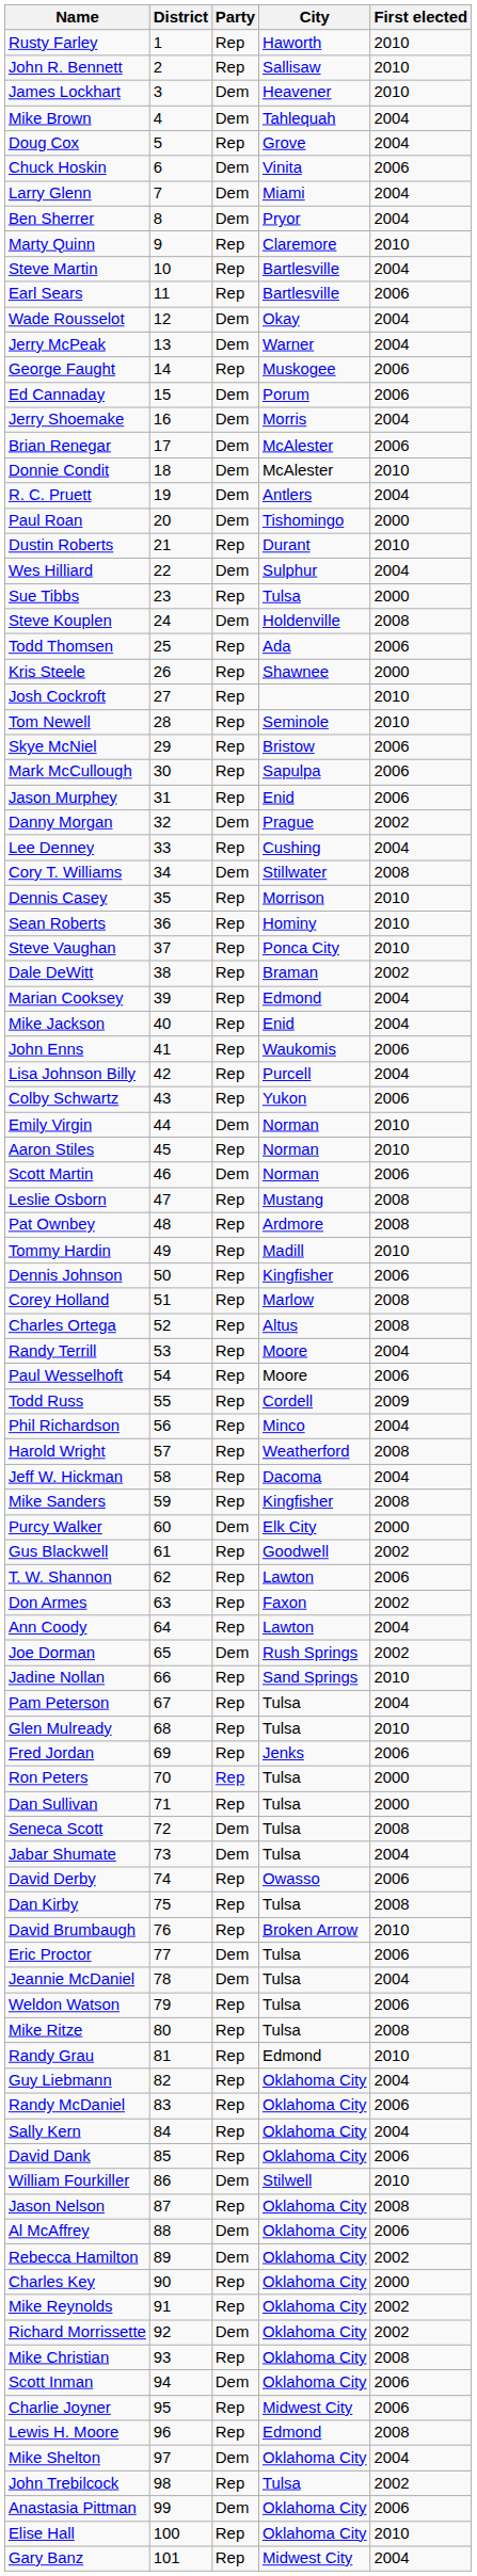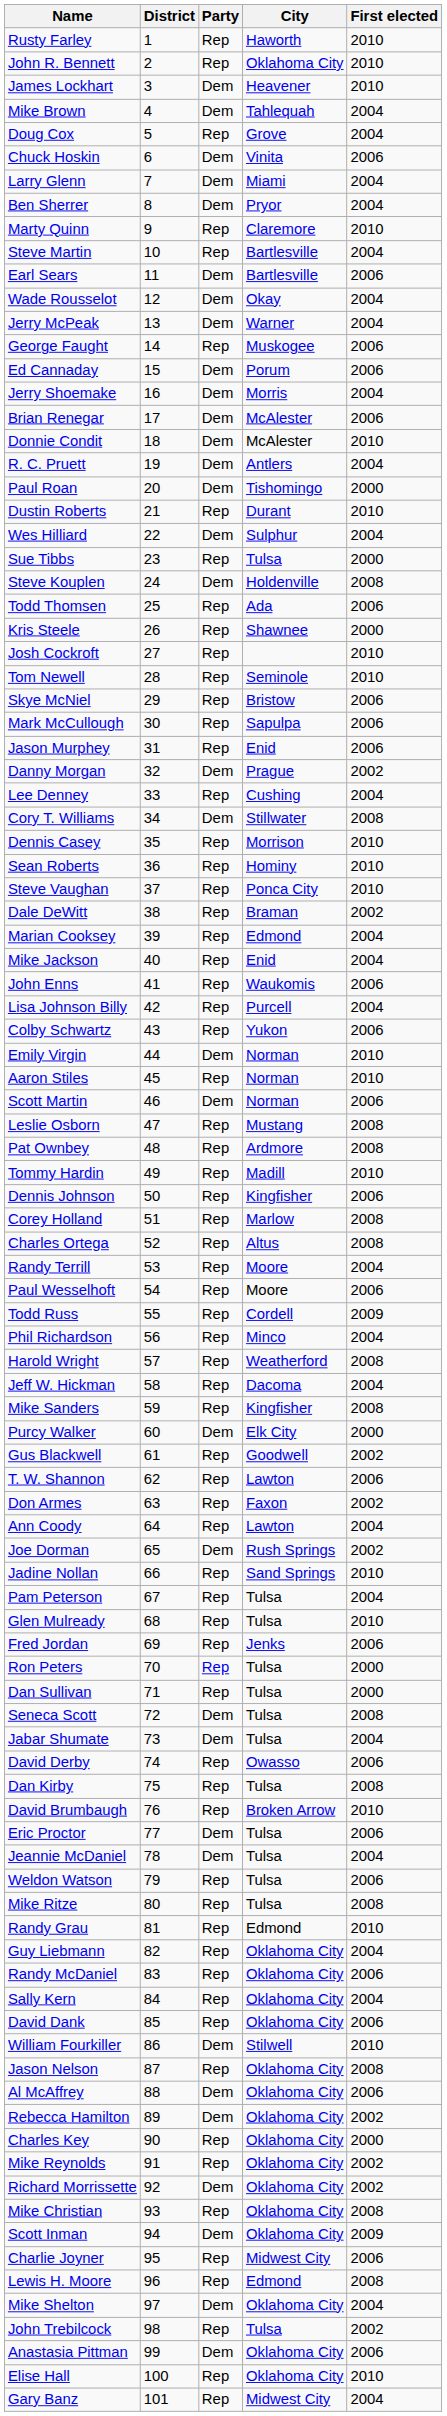John R. Bennett | City: Sallisaw -> Oklahoma City
Earl Sears | Party: Rep -> Dem
Scott Inman | First elected: 2006 -> 2009
